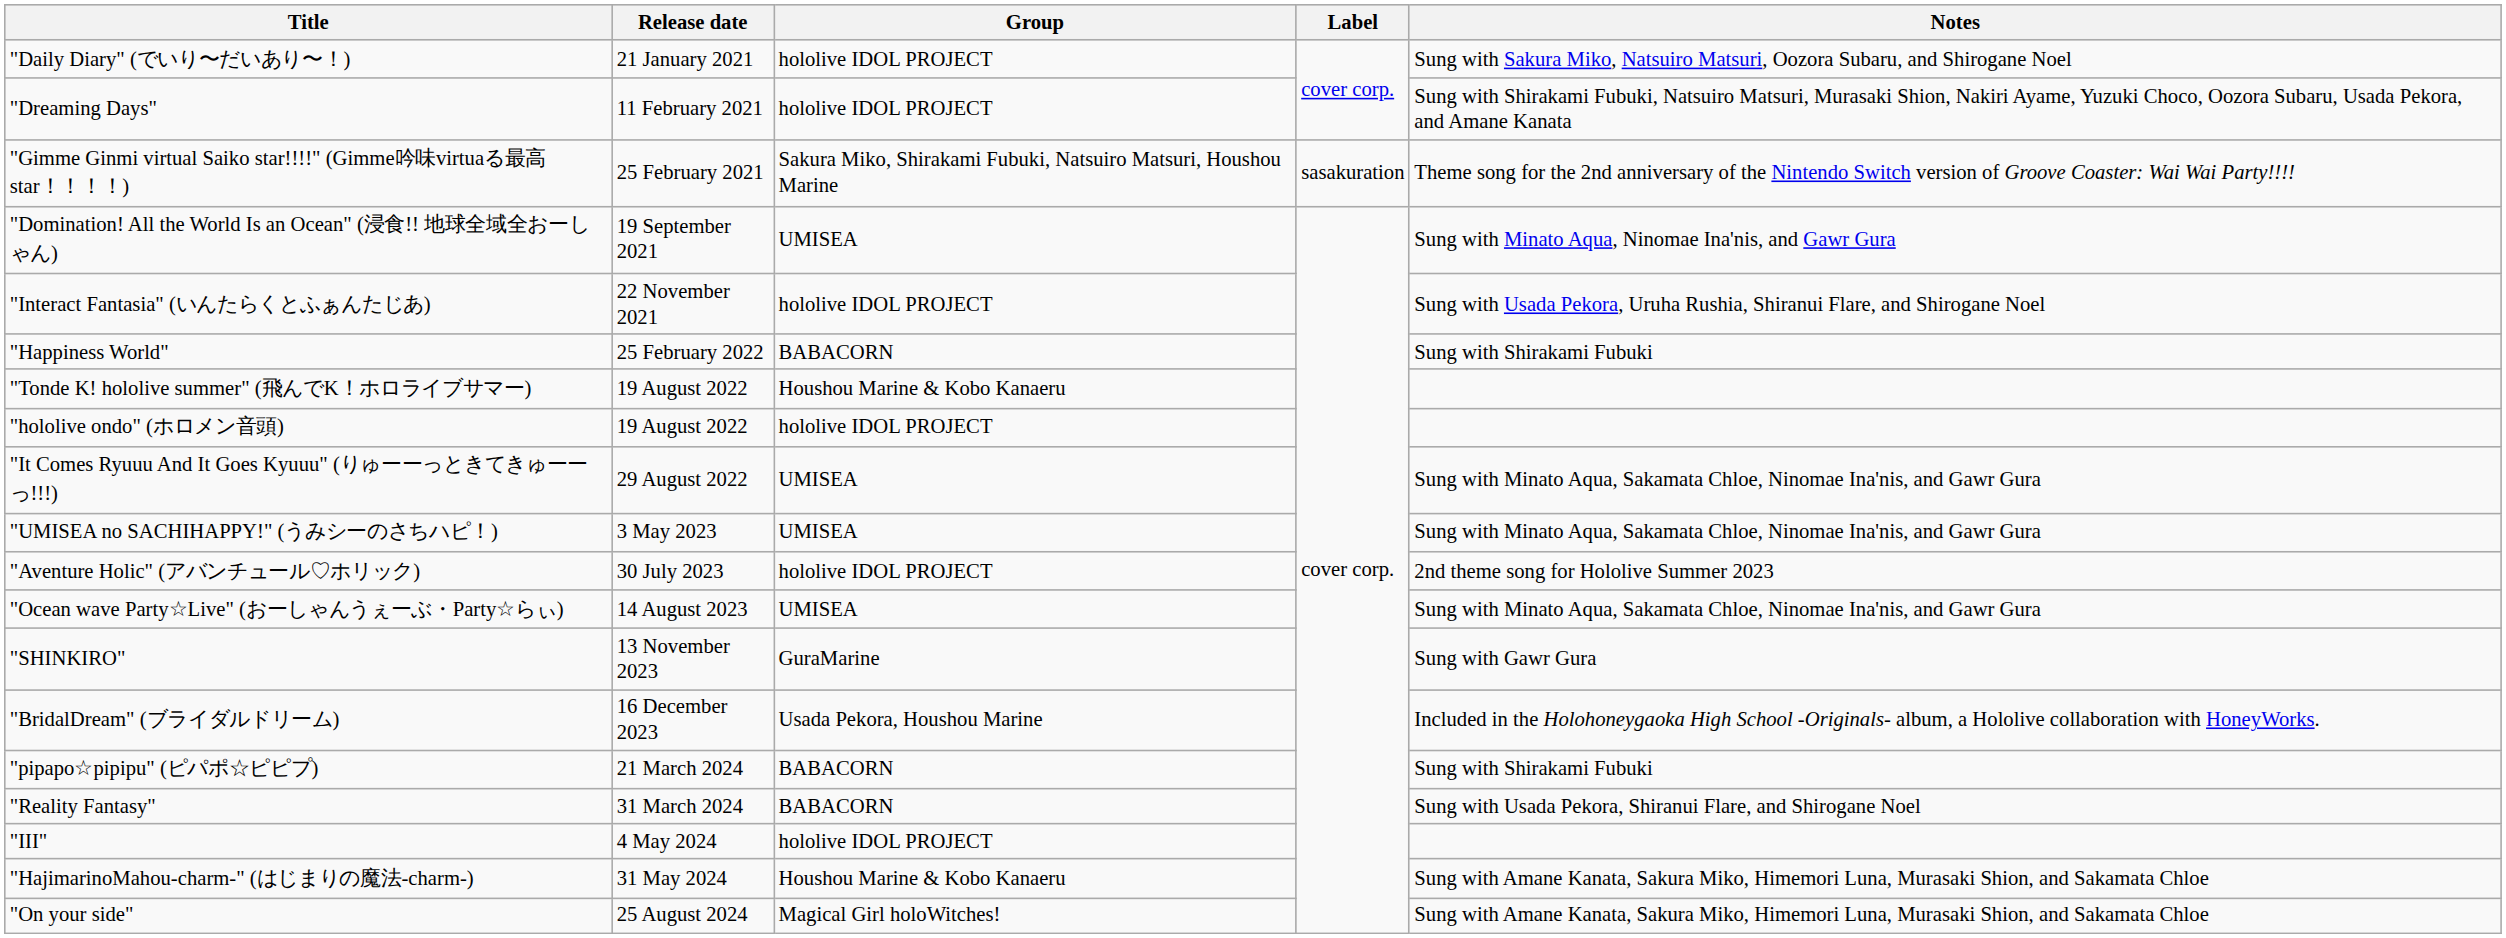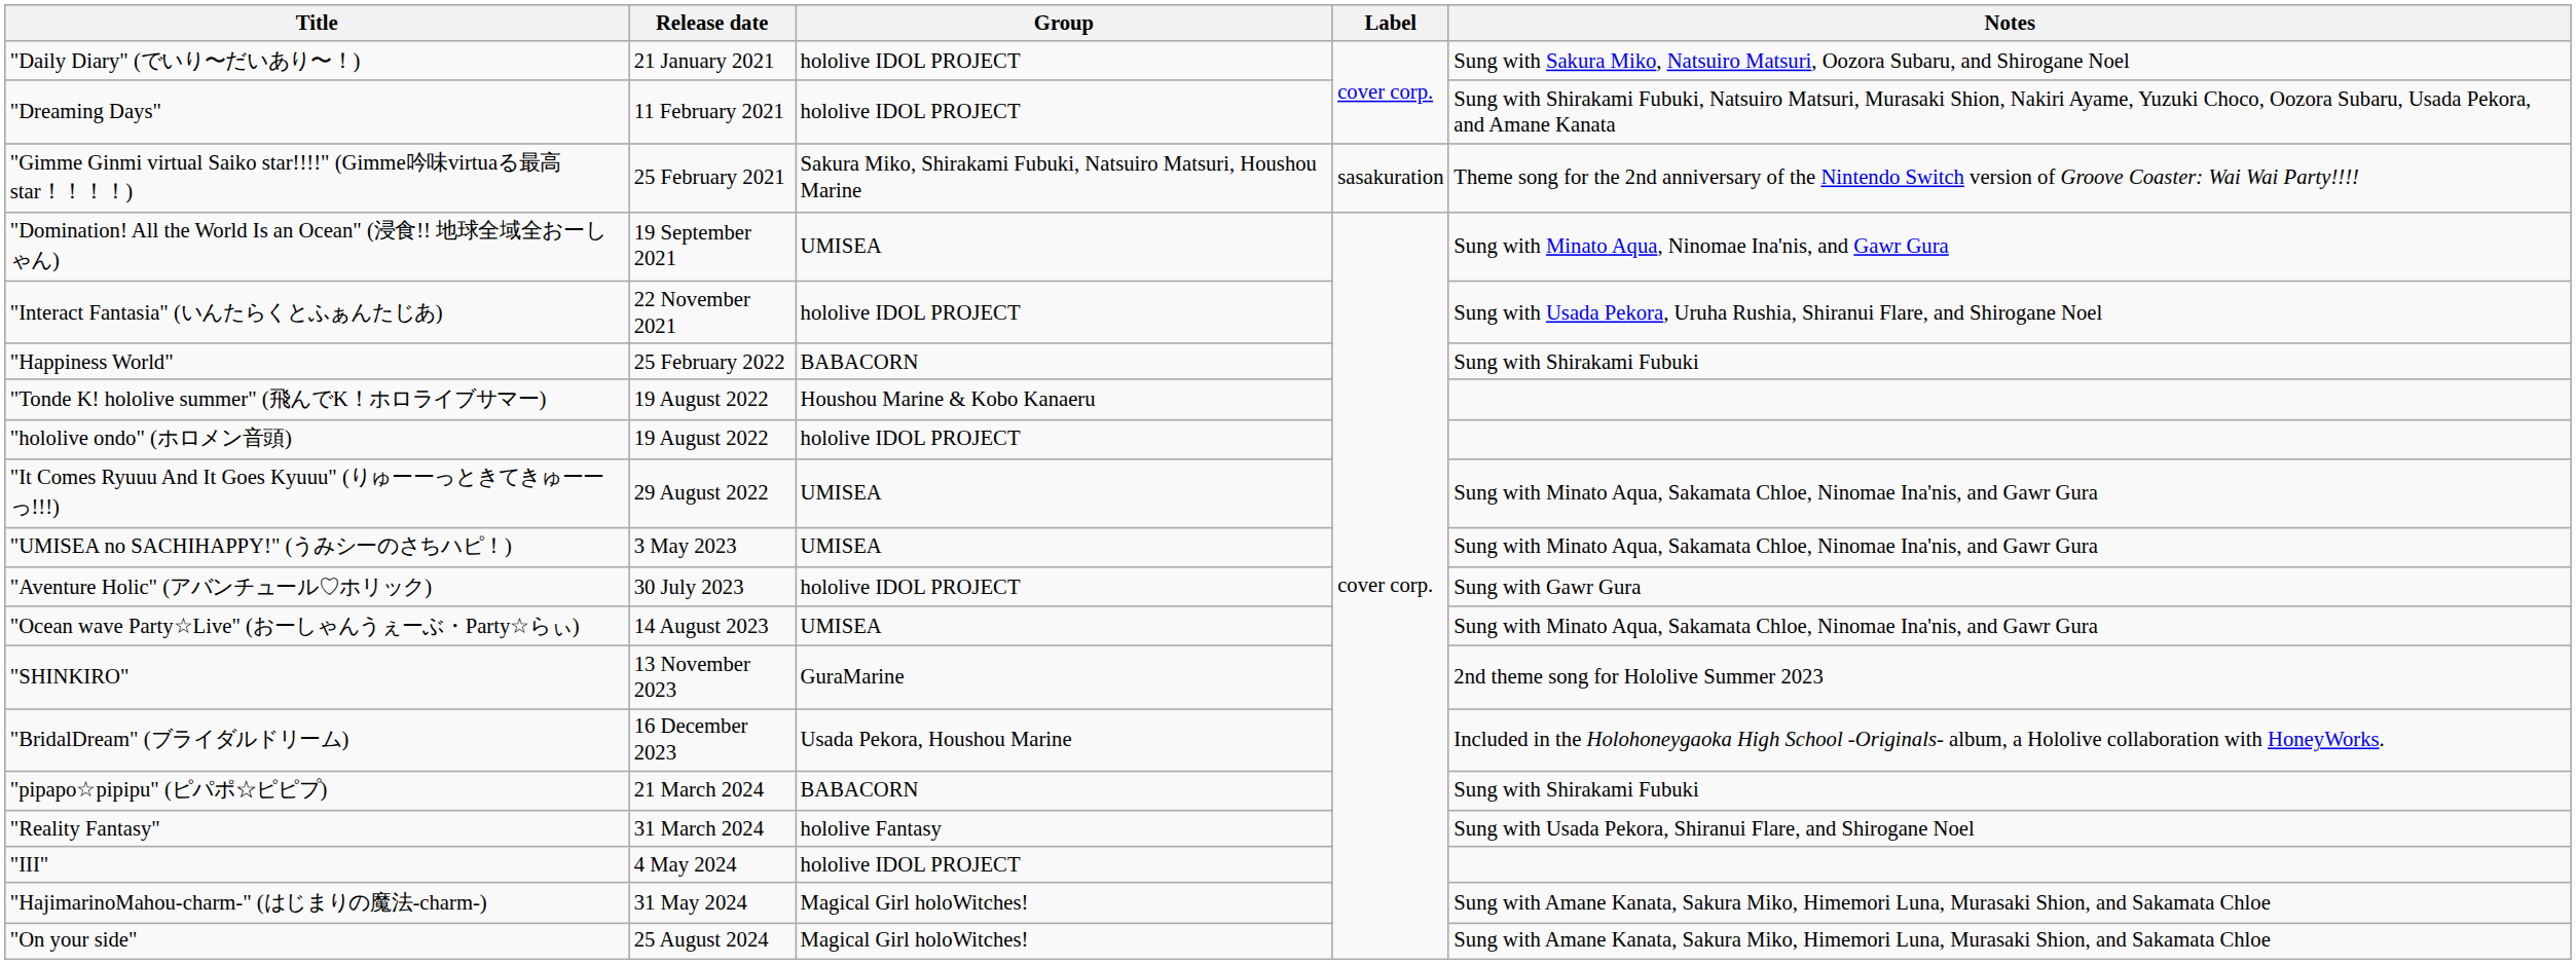"Aventure Holic" (アバンチュール♡ホリック) | Notes: 2nd theme song for Hololive Summer 2023 -> Sung with Gawr Gura
"SHINKIRO" | Notes: Sung with Gawr Gura -> 2nd theme song for Hololive Summer 2023
"Reality Fantasy" | Group: BABACORN -> hololive Fantasy
"HajimarinoMahou-charm-" (はじまりの魔法-charm-) | Group: Houshou Marine & Kobo Kanaeru -> Magical Girl holoWitches!
